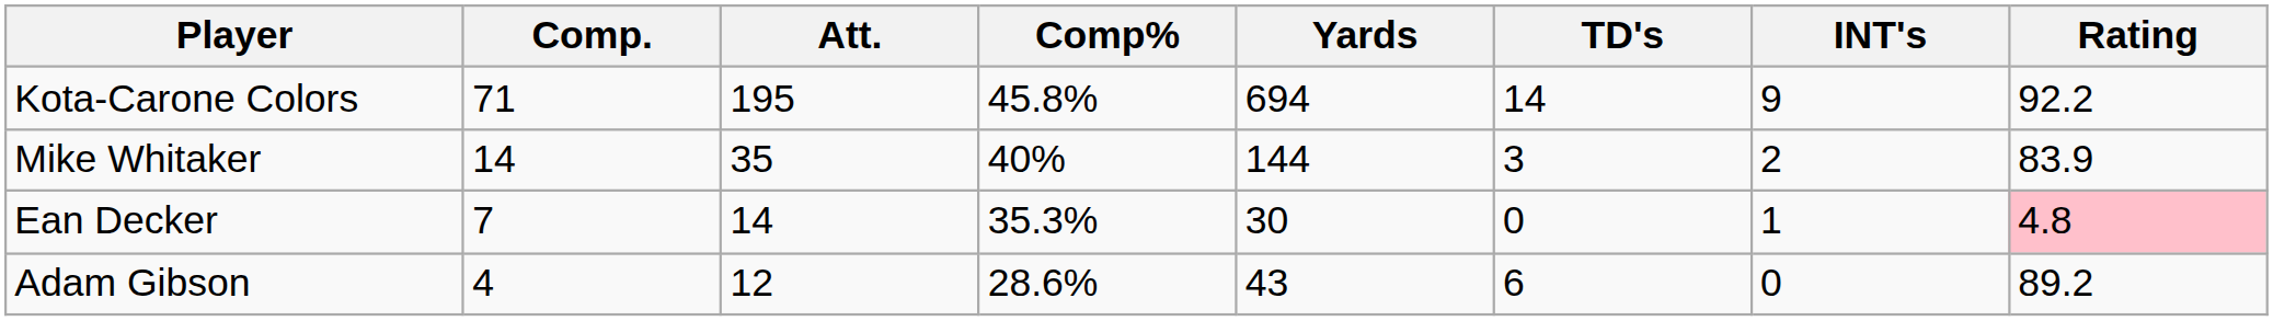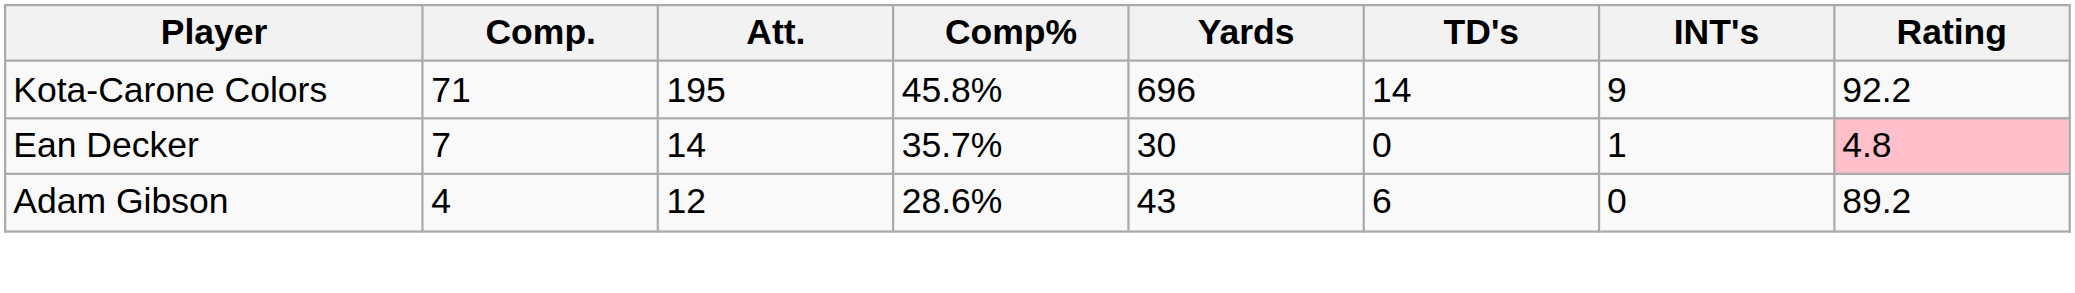Kota-Carone Colors | Yards: 694 -> 696
- row: Mike Whitaker | 14 | 35 | 40% | 144 | 3 | 2 | 83.9
Ean Decker | Comp%: 35.3% -> 35.7%
